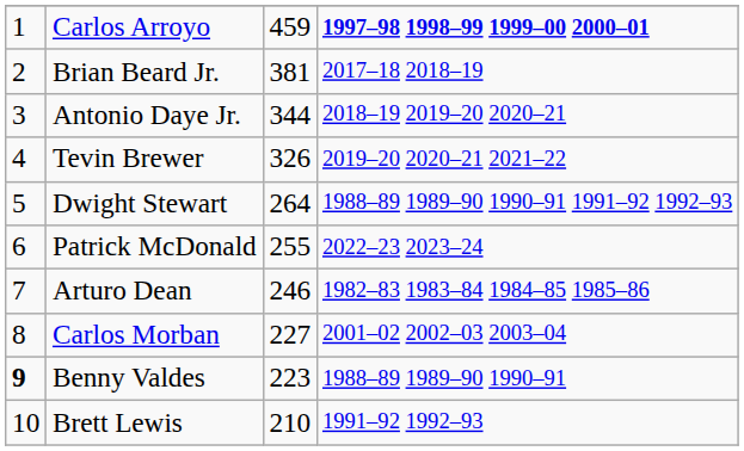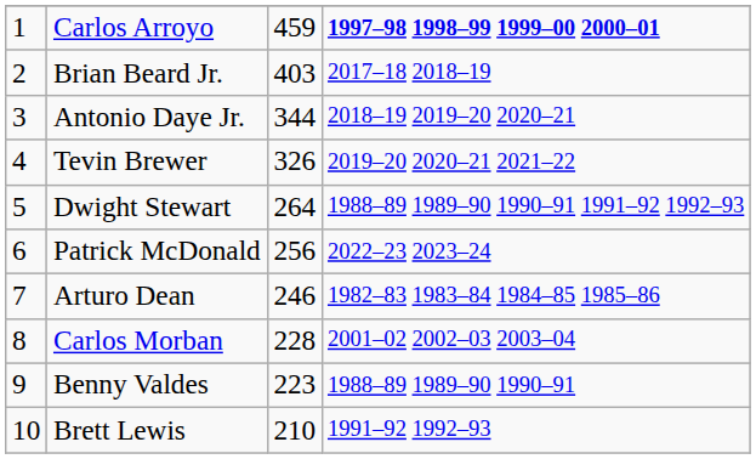Brian Beard Jr. | column 3: 381 -> 403
Patrick McDonald | column 3: 255 -> 256
Carlos Morban | column 3: 227 -> 228
Benny Valdes | column 1: bold -> normal
